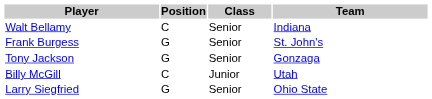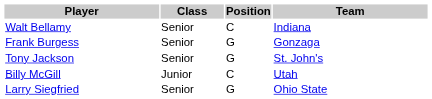columns swapped: Position <-> Class
Frank Burgess | Team: St. John's -> Gonzaga
Tony Jackson | Team: Gonzaga -> St. John's
